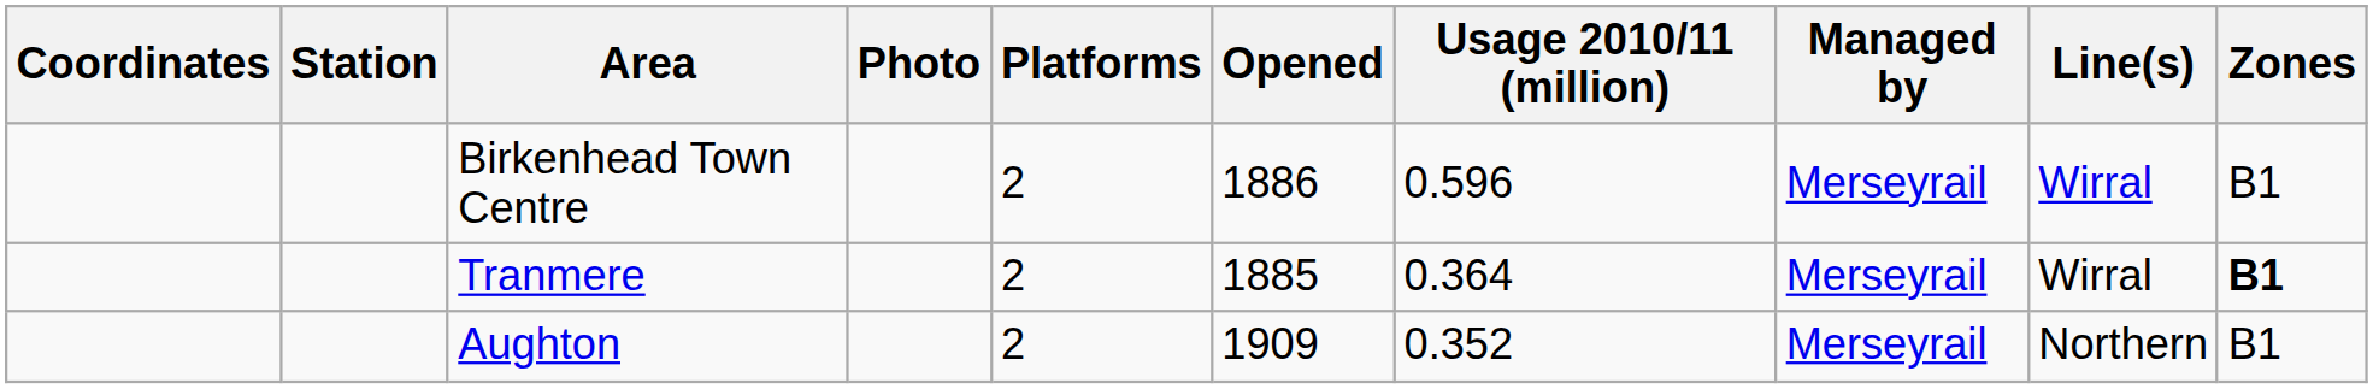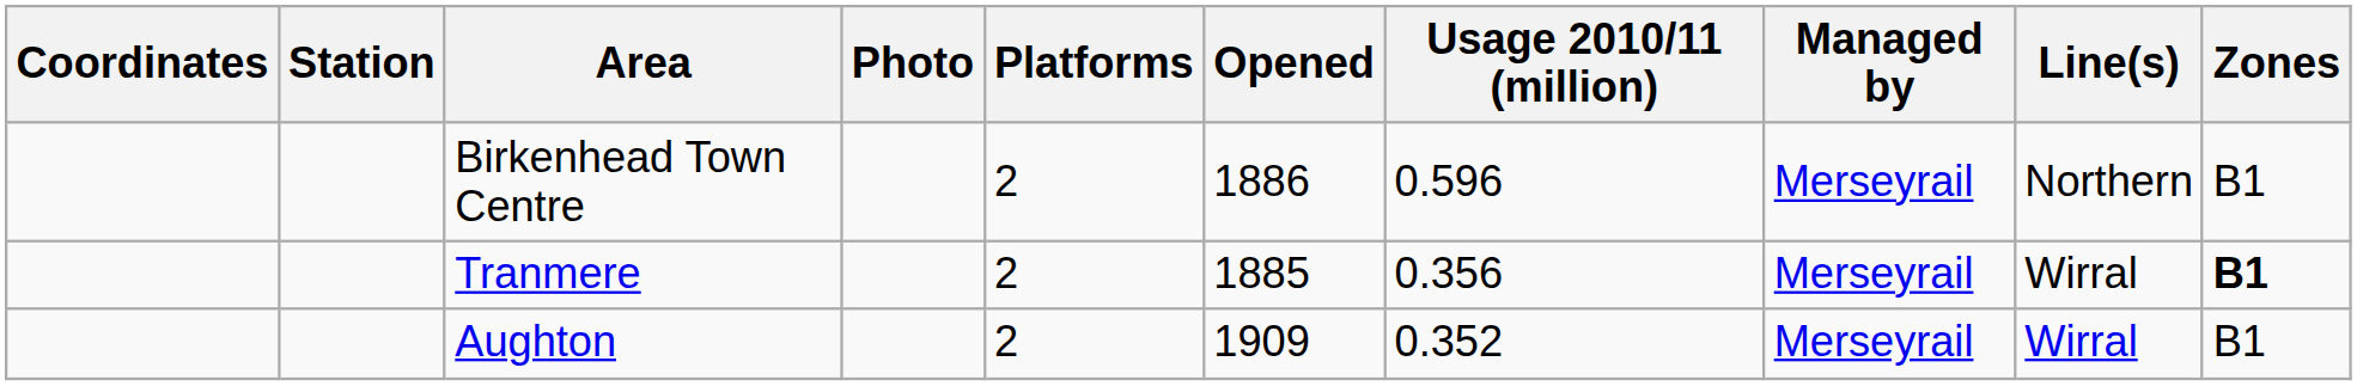Birkenhead Town Centre | Line(s): Wirral -> Northern
Tranmere | Usage 2010/11 (million): 0.364 -> 0.356
Aughton | Line(s): Northern -> Wirral
